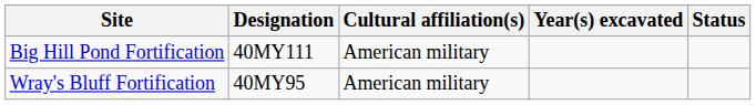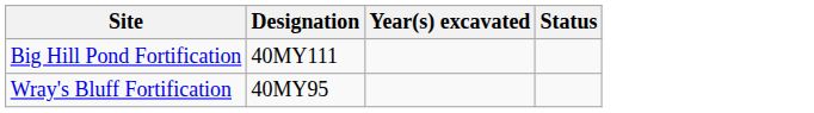- column: Cultural affiliation(s) | American military | American military
